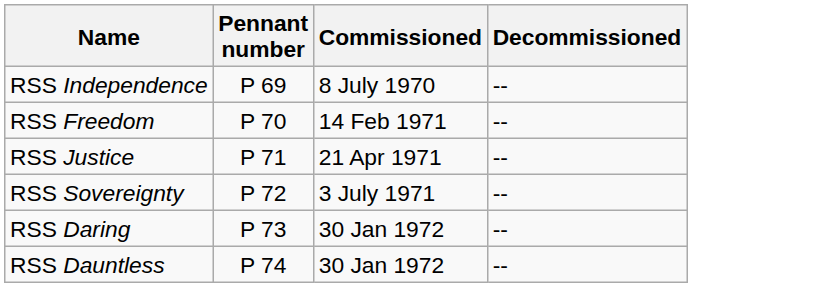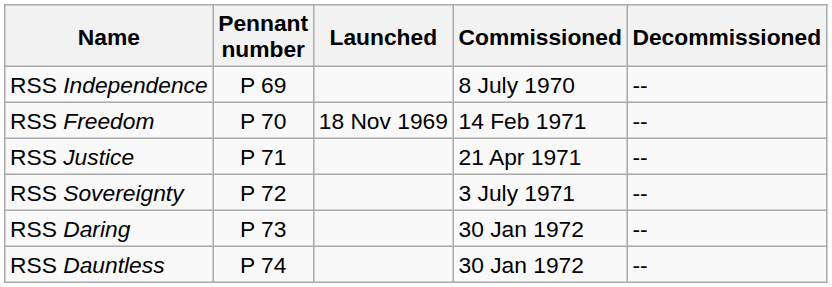+ column: Launched | 18 Nov 1969
